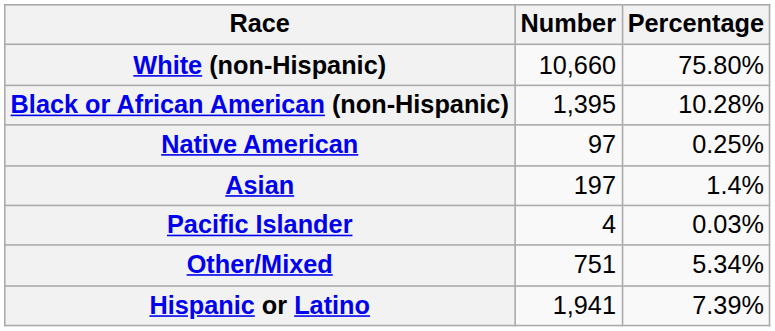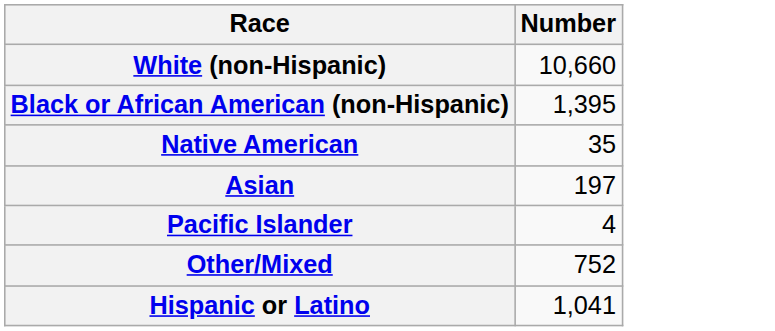- column: Percentage | 75.80% | 10.28% | 0.25% | 1.4% | 0.03% | 5.34% | 7.39%
Native American | Number: 97 -> 35
Other/Mixed | Number: 751 -> 752
Hispanic or Latino | Number: 1,941 -> 1,041
